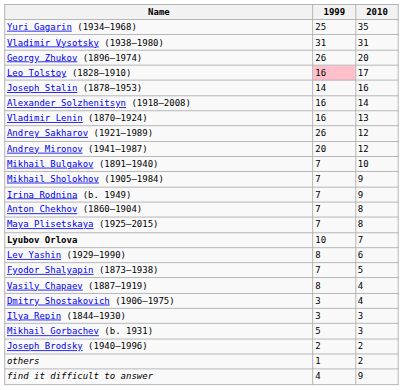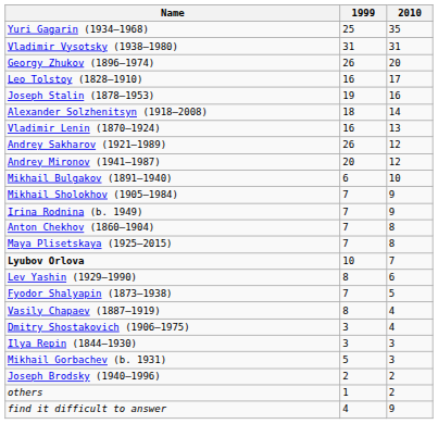Leo Tolstoy (1828—1910) | 1999: pink background -> no background
Joseph Stalin (1878—1953) | 1999: 14 -> 19
Alexander Solzhenitsyn (1918—2008) | 1999: 16 -> 18
Mikhail Bulgakov (1891—1940) | 1999: 7 -> 6
